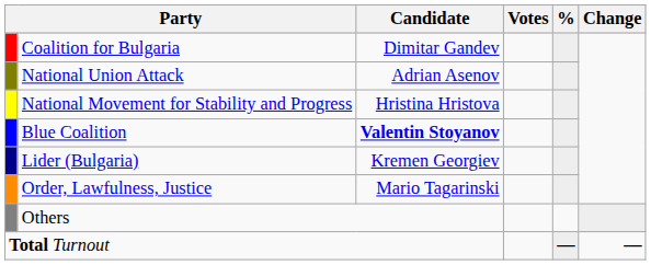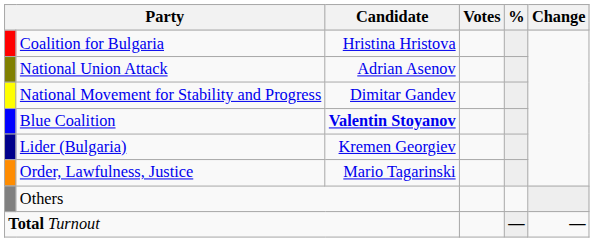Coalition for Bulgaria | Candidate: Dimitar Gandev -> Hristina Hristova
National Movement for Stability and Progress | Candidate: Hristina Hristova -> Dimitar Gandev
